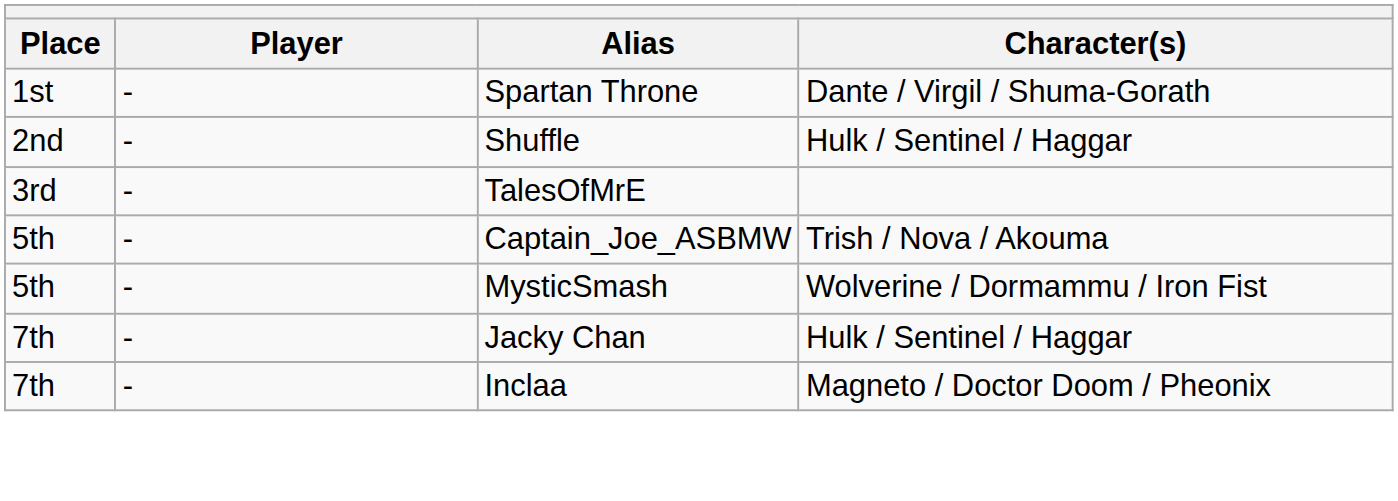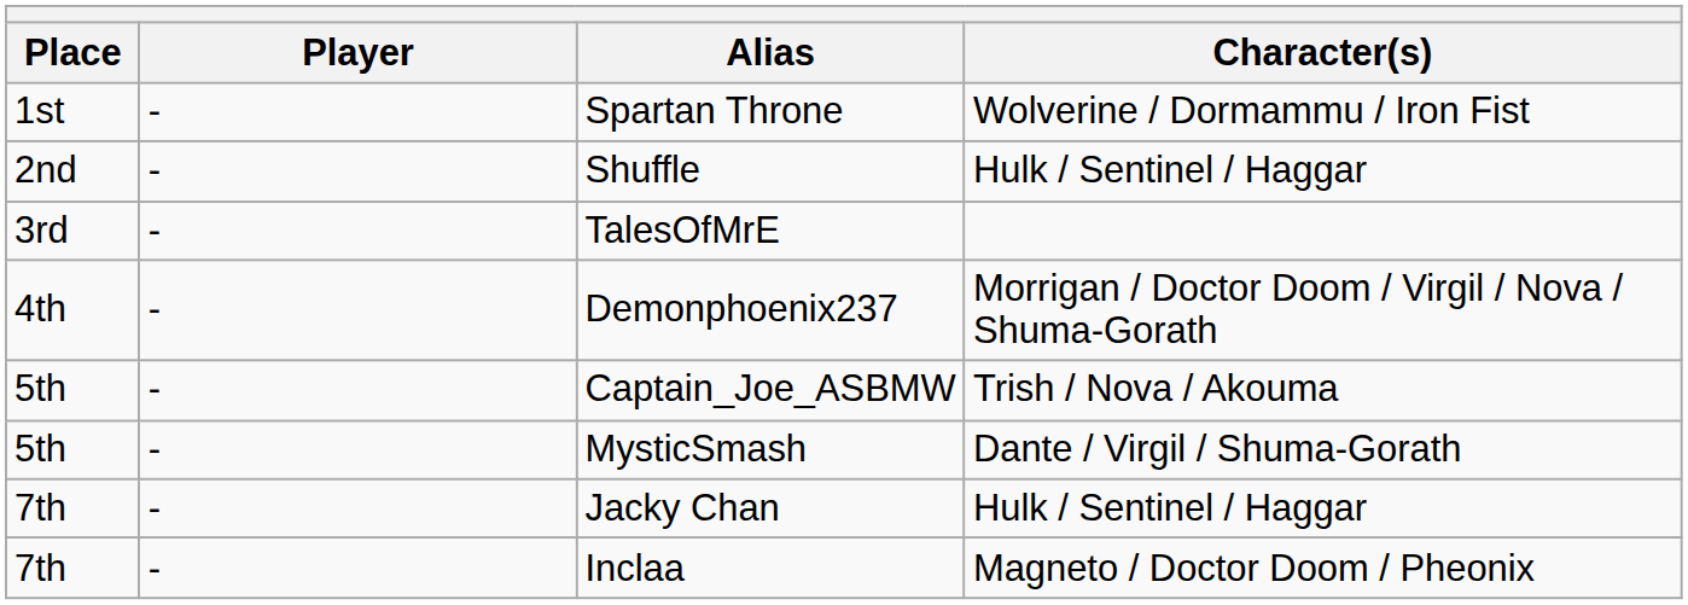Spartan Throne | Character(s): Dante / Virgil / Shuma-Gorath -> Wolverine / Dormammu / Iron Fist
+ row: 4th | - | Demonphoenix237 | Morrigan / Doctor Doom / Virgil / Nova / Shuma-Gorath
MysticSmash | Character(s): Wolverine / Dormammu / Iron Fist -> Dante / Virgil / Shuma-Gorath
